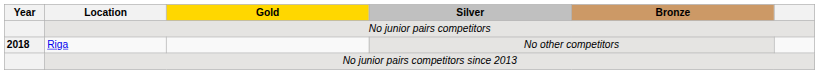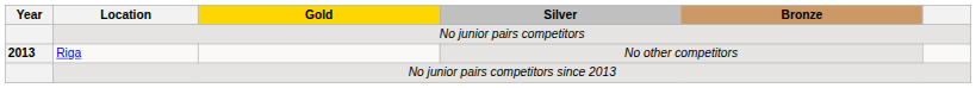Riga | Year: 2018 -> 2013
